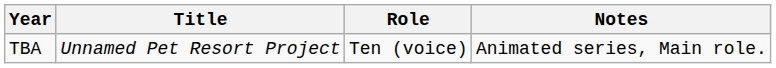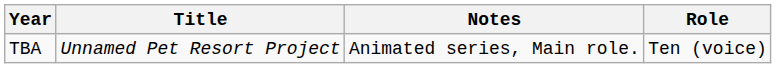columns swapped: Role <-> Notes
